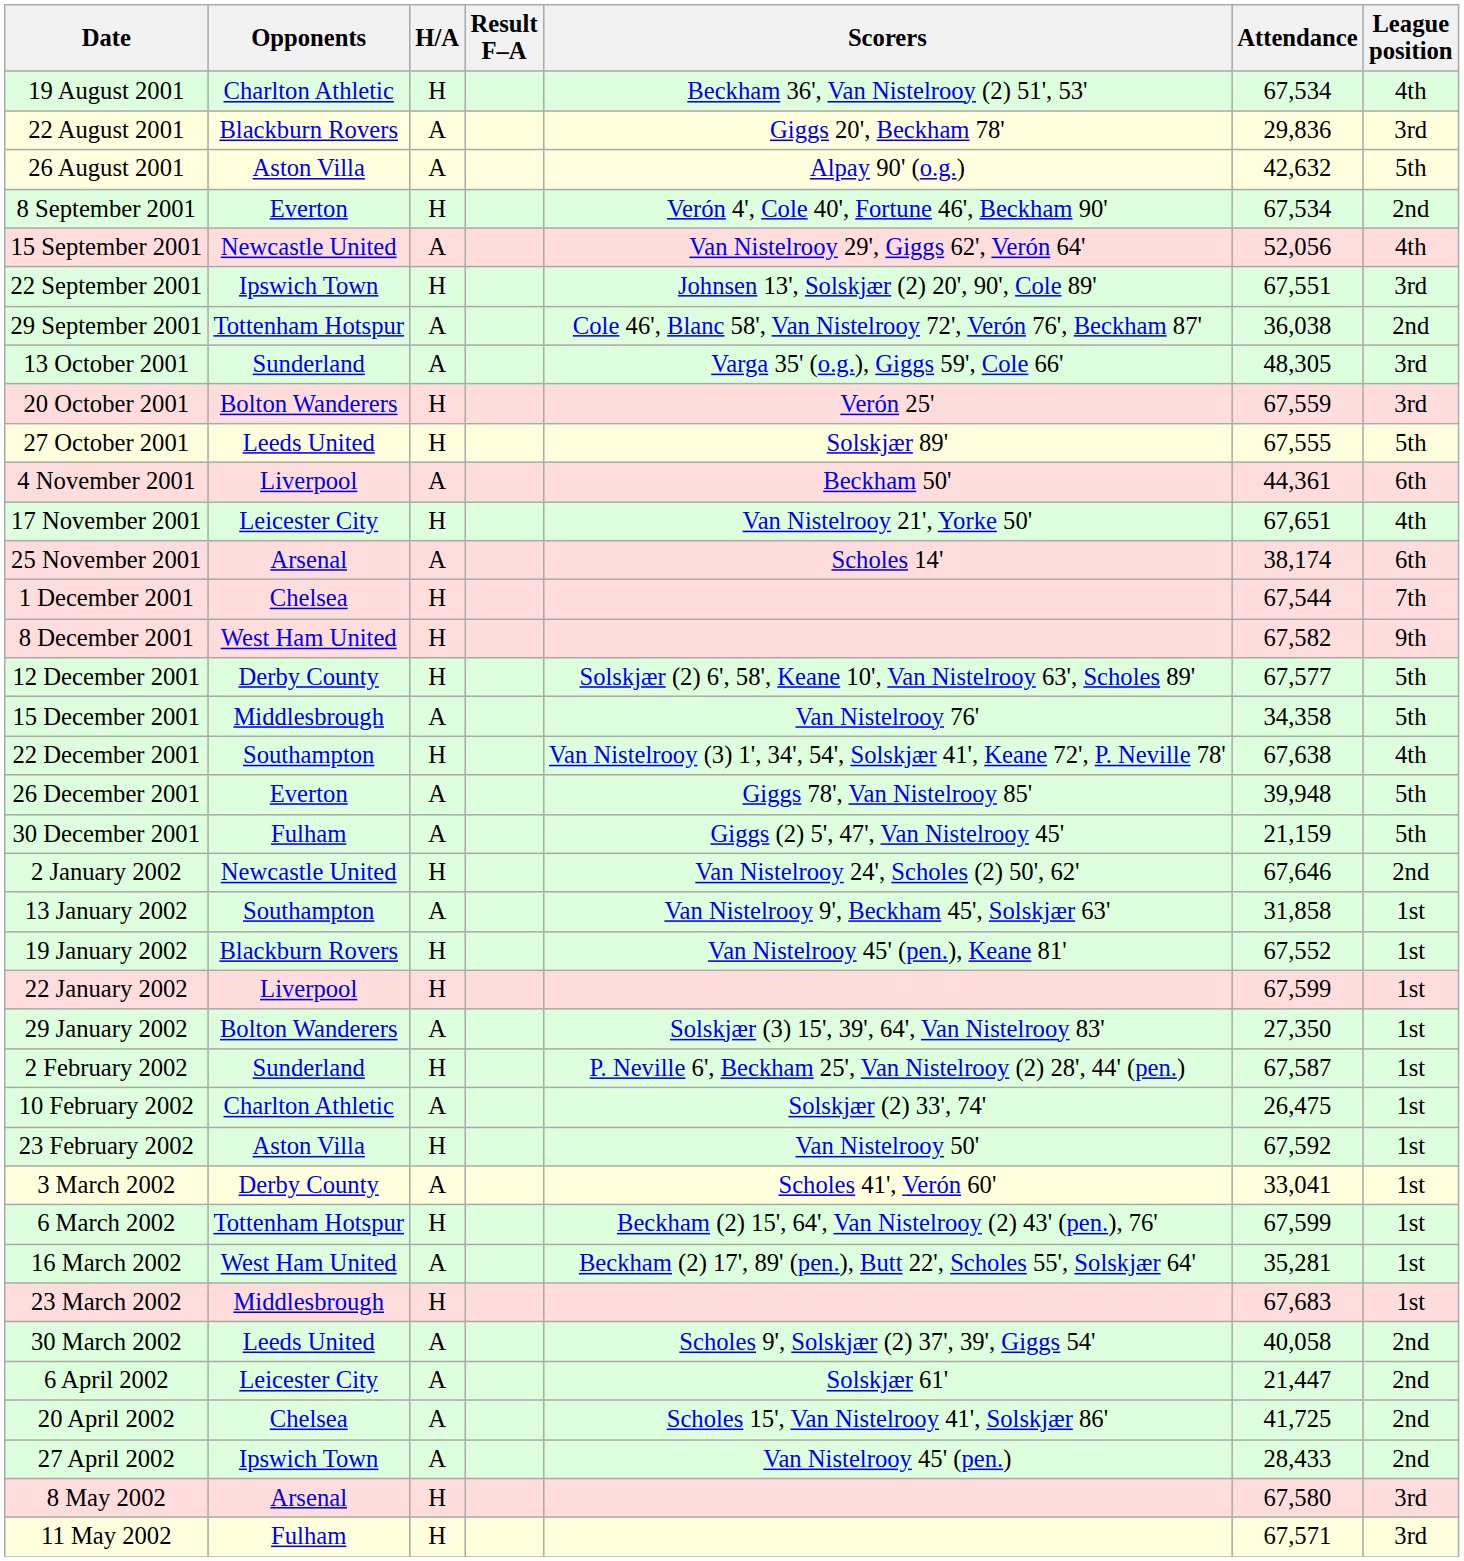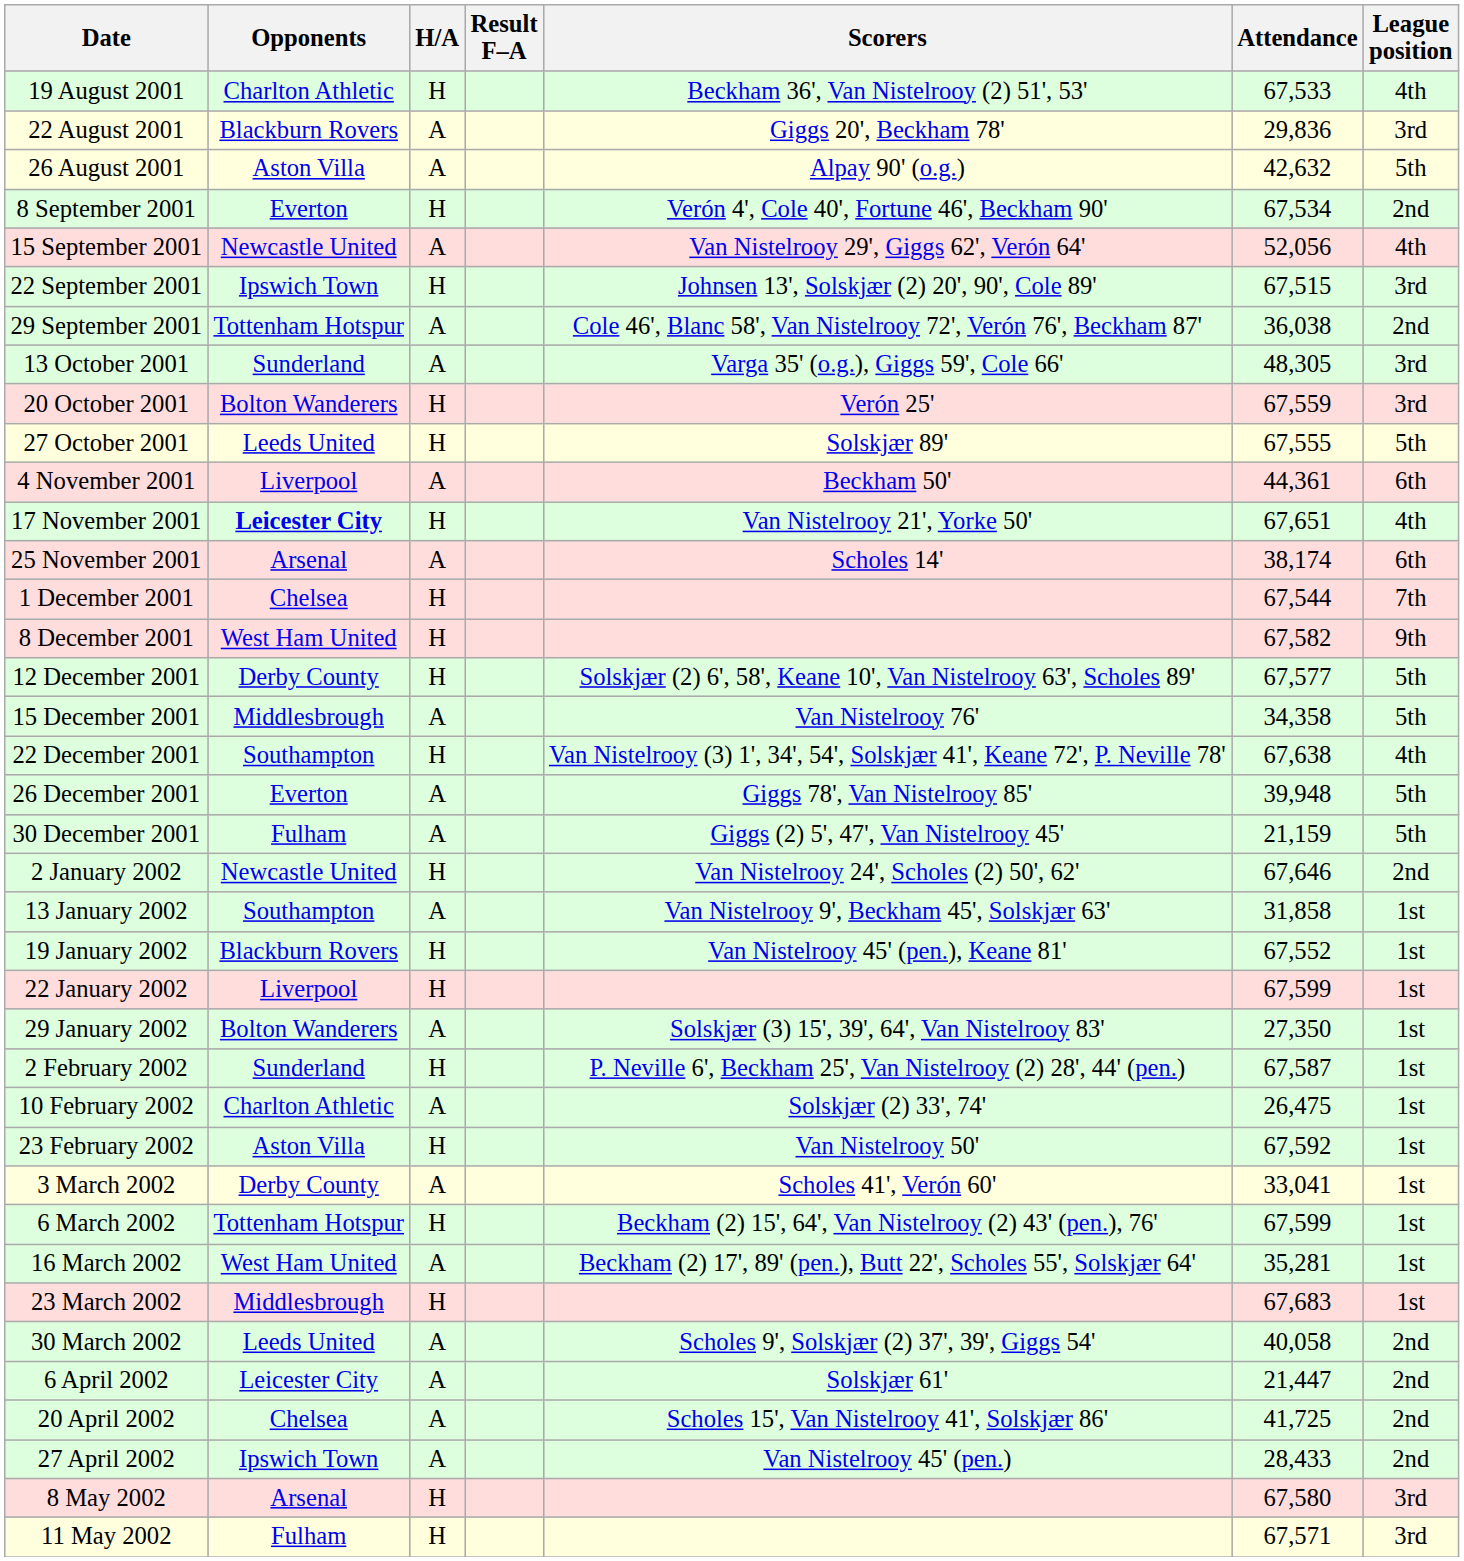19 August 2001 | Attendance: 67,534 -> 67,533
22 September 2001 | Attendance: 67,551 -> 67,515
17 November 2001 | Opponents: normal -> bold
